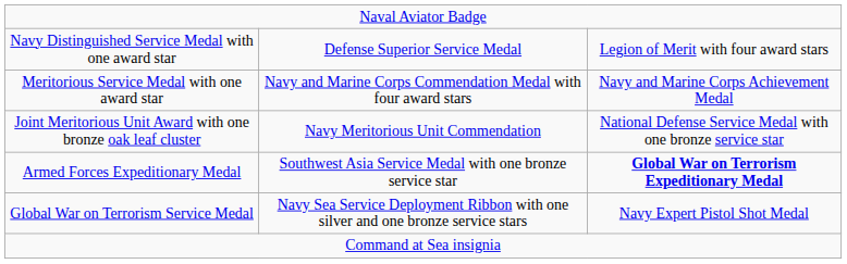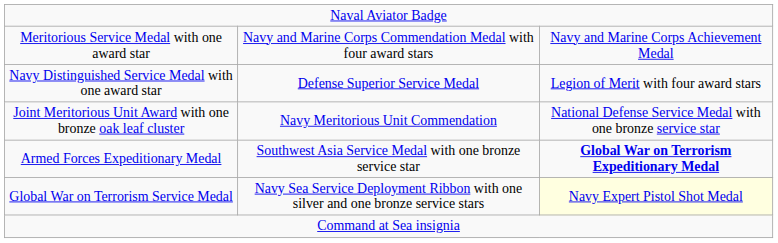rows swapped: Navy Distinguished Service Medal with one award star <-> Meritorious Service Medal with one award star
Global War on Terrorism Service Medal | column 3: no background -> lightyellow background
